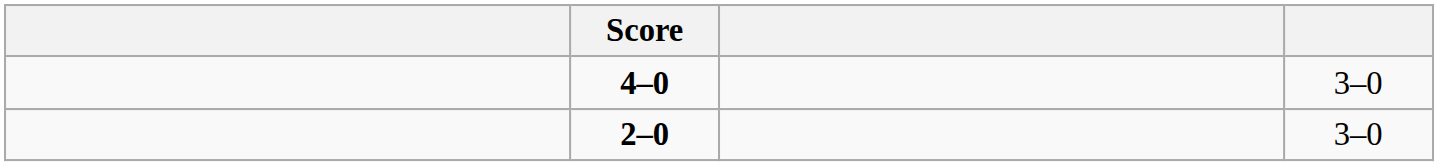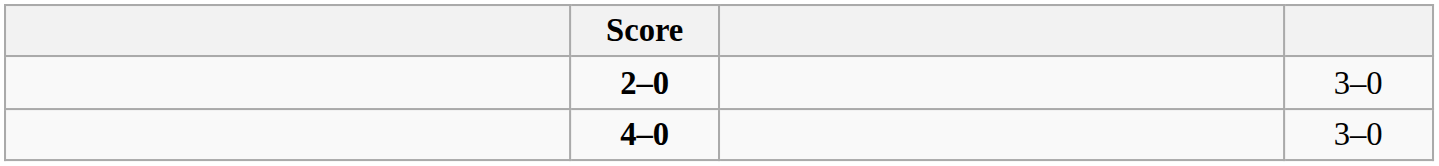rows swapped: 4–0 <-> 2–0
